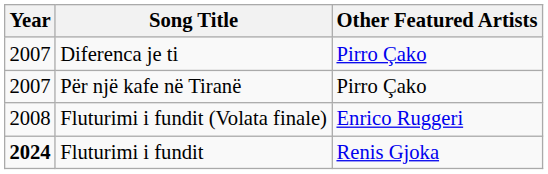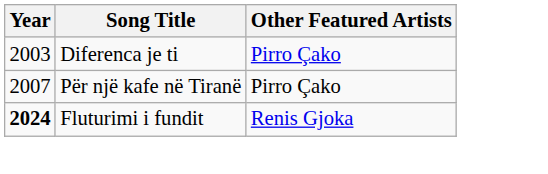Diferenca je ti | Year: 2007 -> 2003
- row: 2008 | Fluturimi i fundit (Volata finale) | Enrico Ruggeri
